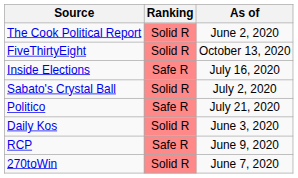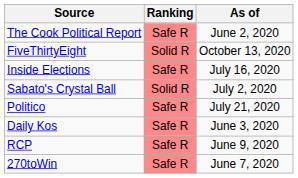The Cook Political Report | Ranking: Solid R -> Safe R
Daily Kos | Ranking: Solid R -> Safe R
270toWin | Ranking: Solid R -> Safe R
